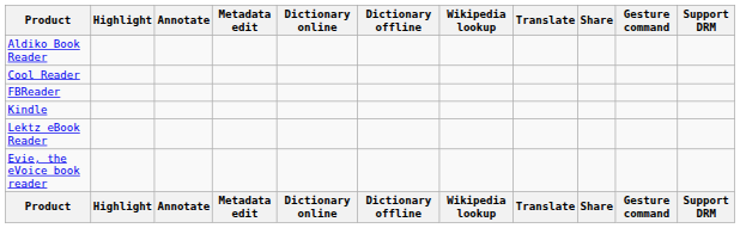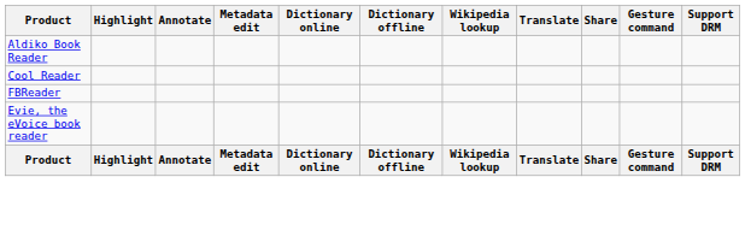- row: Kindle
- row: Lektz eBook Reader
